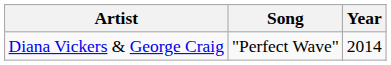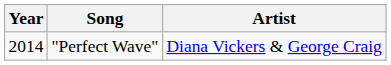columns swapped: Year <-> Artist
